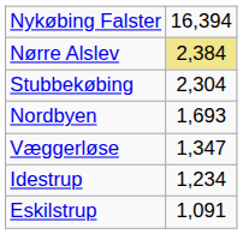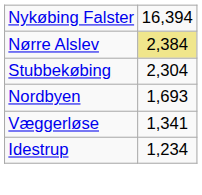Væggerløse | column 2: 1,347 -> 1,341
- row: Eskilstrup | 1,091
